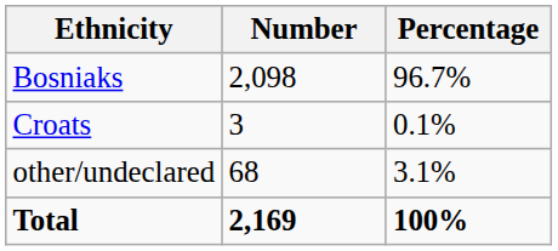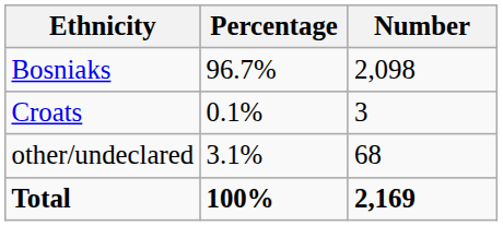columns swapped: Number <-> Percentage
